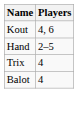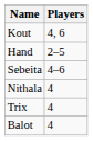+ row: Sebeita | 4–6
+ row: Nithala | 4
